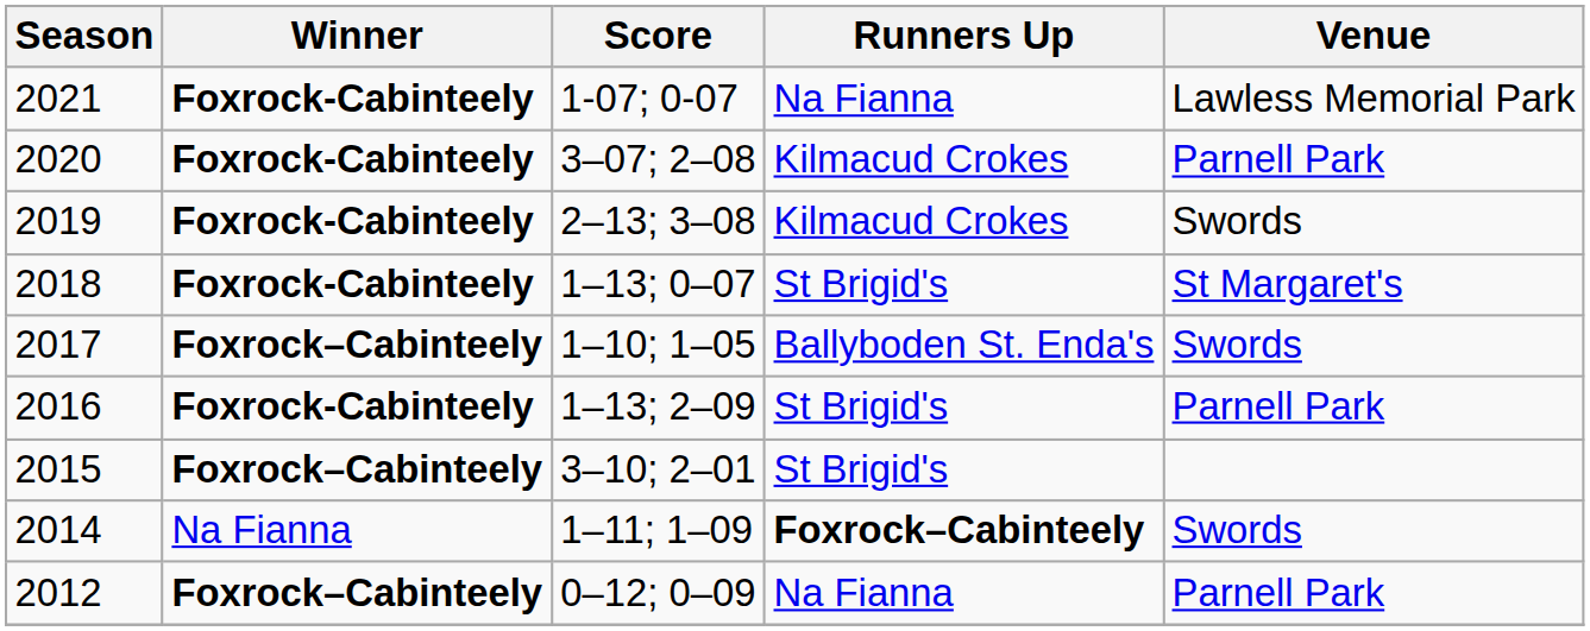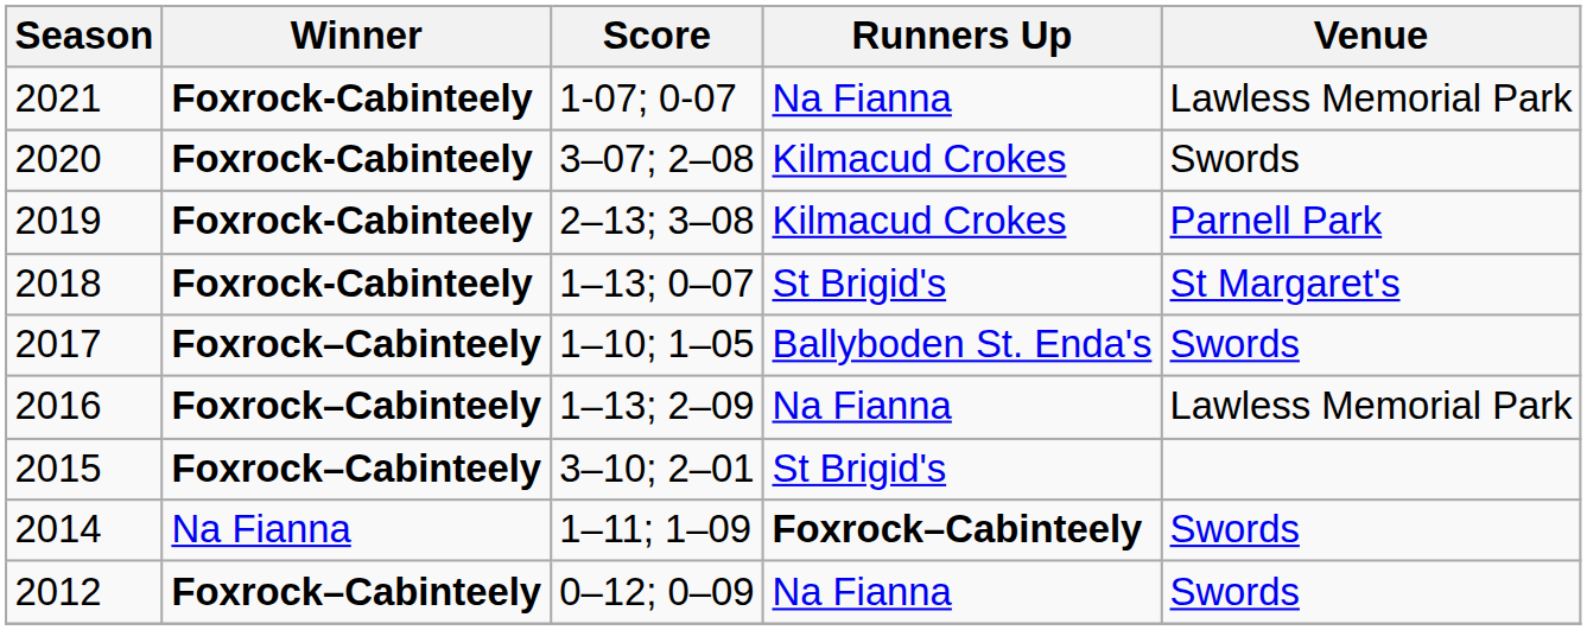2020 | Venue: Parnell Park -> Swords
2019 | Venue: Swords -> Parnell Park
2016 | Winner: Foxrock-Cabinteely -> Foxrock–Cabinteely
2016 | Runners Up: St Brigid's -> Na Fianna
2016 | Venue: Parnell Park -> Lawless Memorial Park
2012 | Venue: Parnell Park -> Swords
